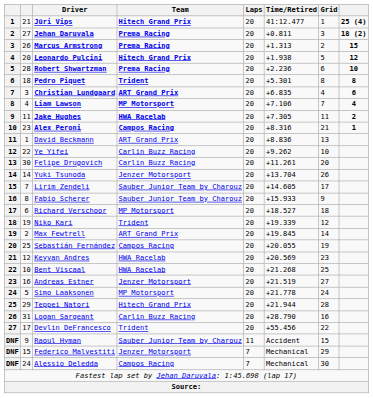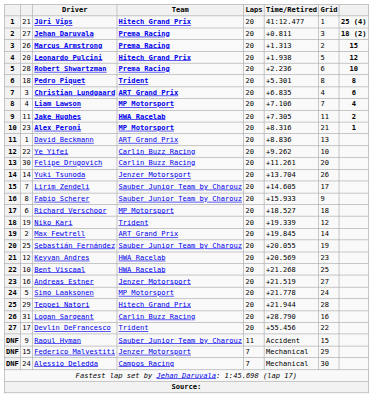Alex Peroni | Team: Campos Racing -> MP Motorsport
Sebastián Fernández | Team: Campos Racing -> Sauber Junior Team by Charouz
